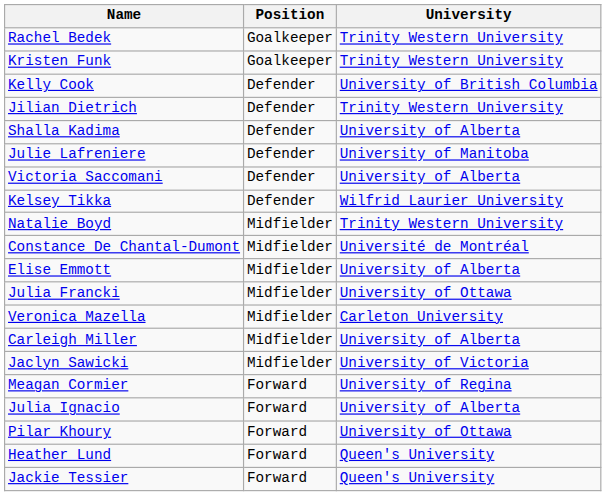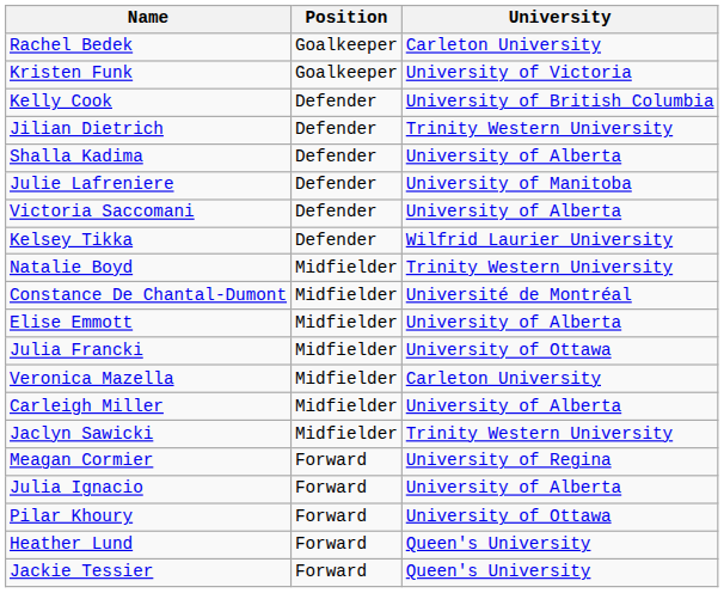Rachel Bedek | University: Trinity Western University -> Carleton University
Kristen Funk | University: Trinity Western University -> University of Victoria
Jaclyn Sawicki | University: University of Victoria -> Trinity Western University
